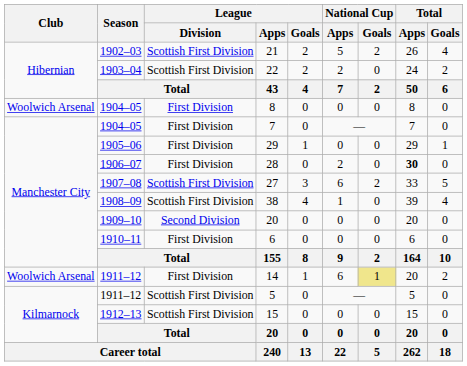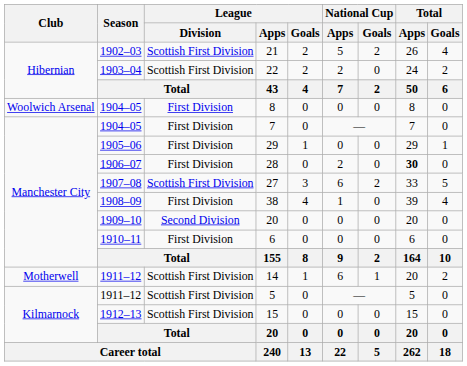38 | League / Division: Scottish First Division -> First Division
14 | Club: Woolwich Arsenal -> Motherwell
14 | League / Division: First Division -> Scottish First Division
14 | National Cup / Goals: khaki background -> no background
